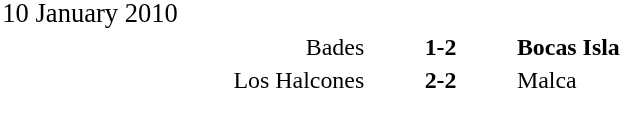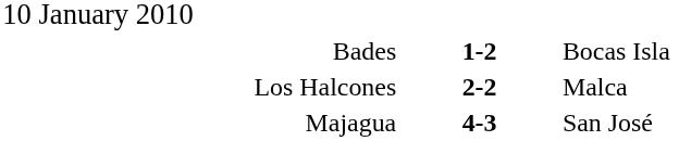Bades | column 3: bold -> normal
+ row: Majagua | 4-3 | San José
